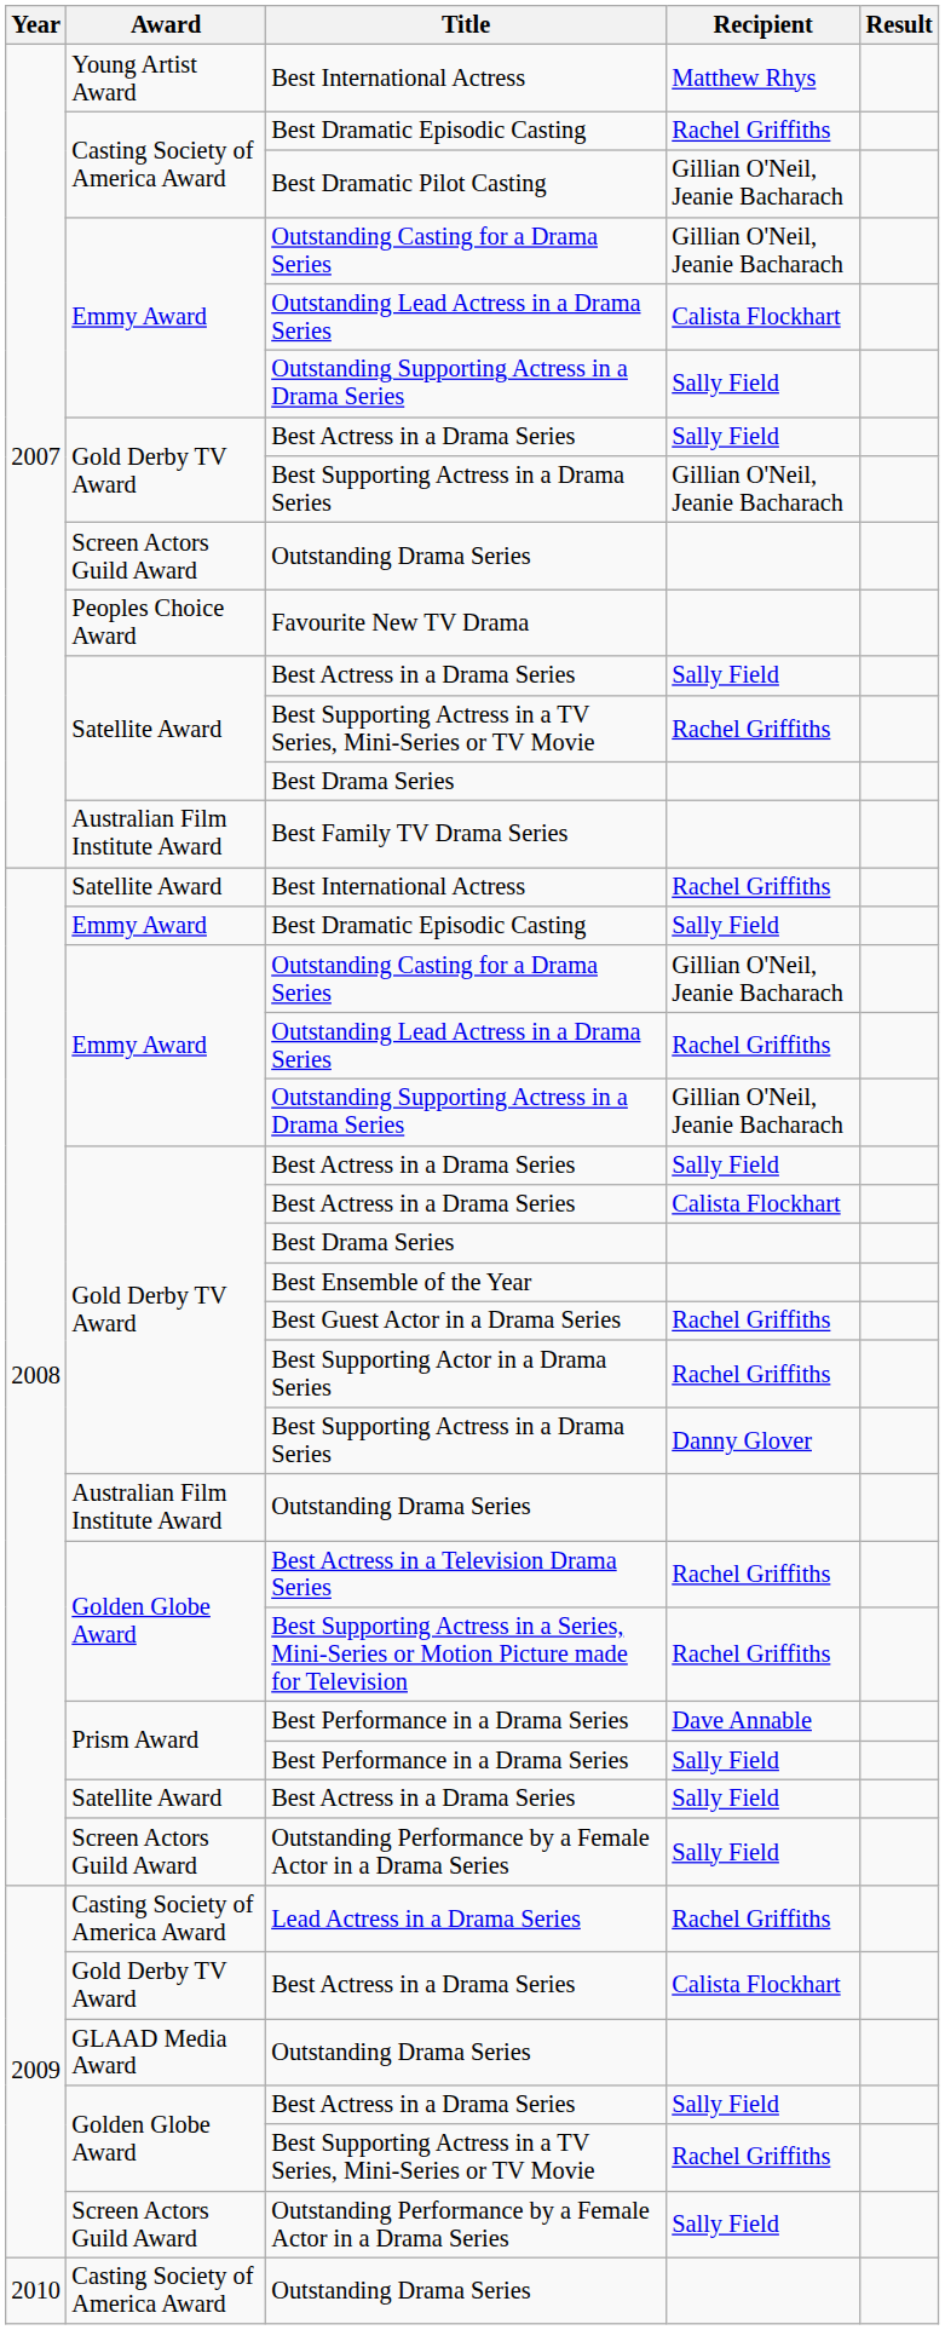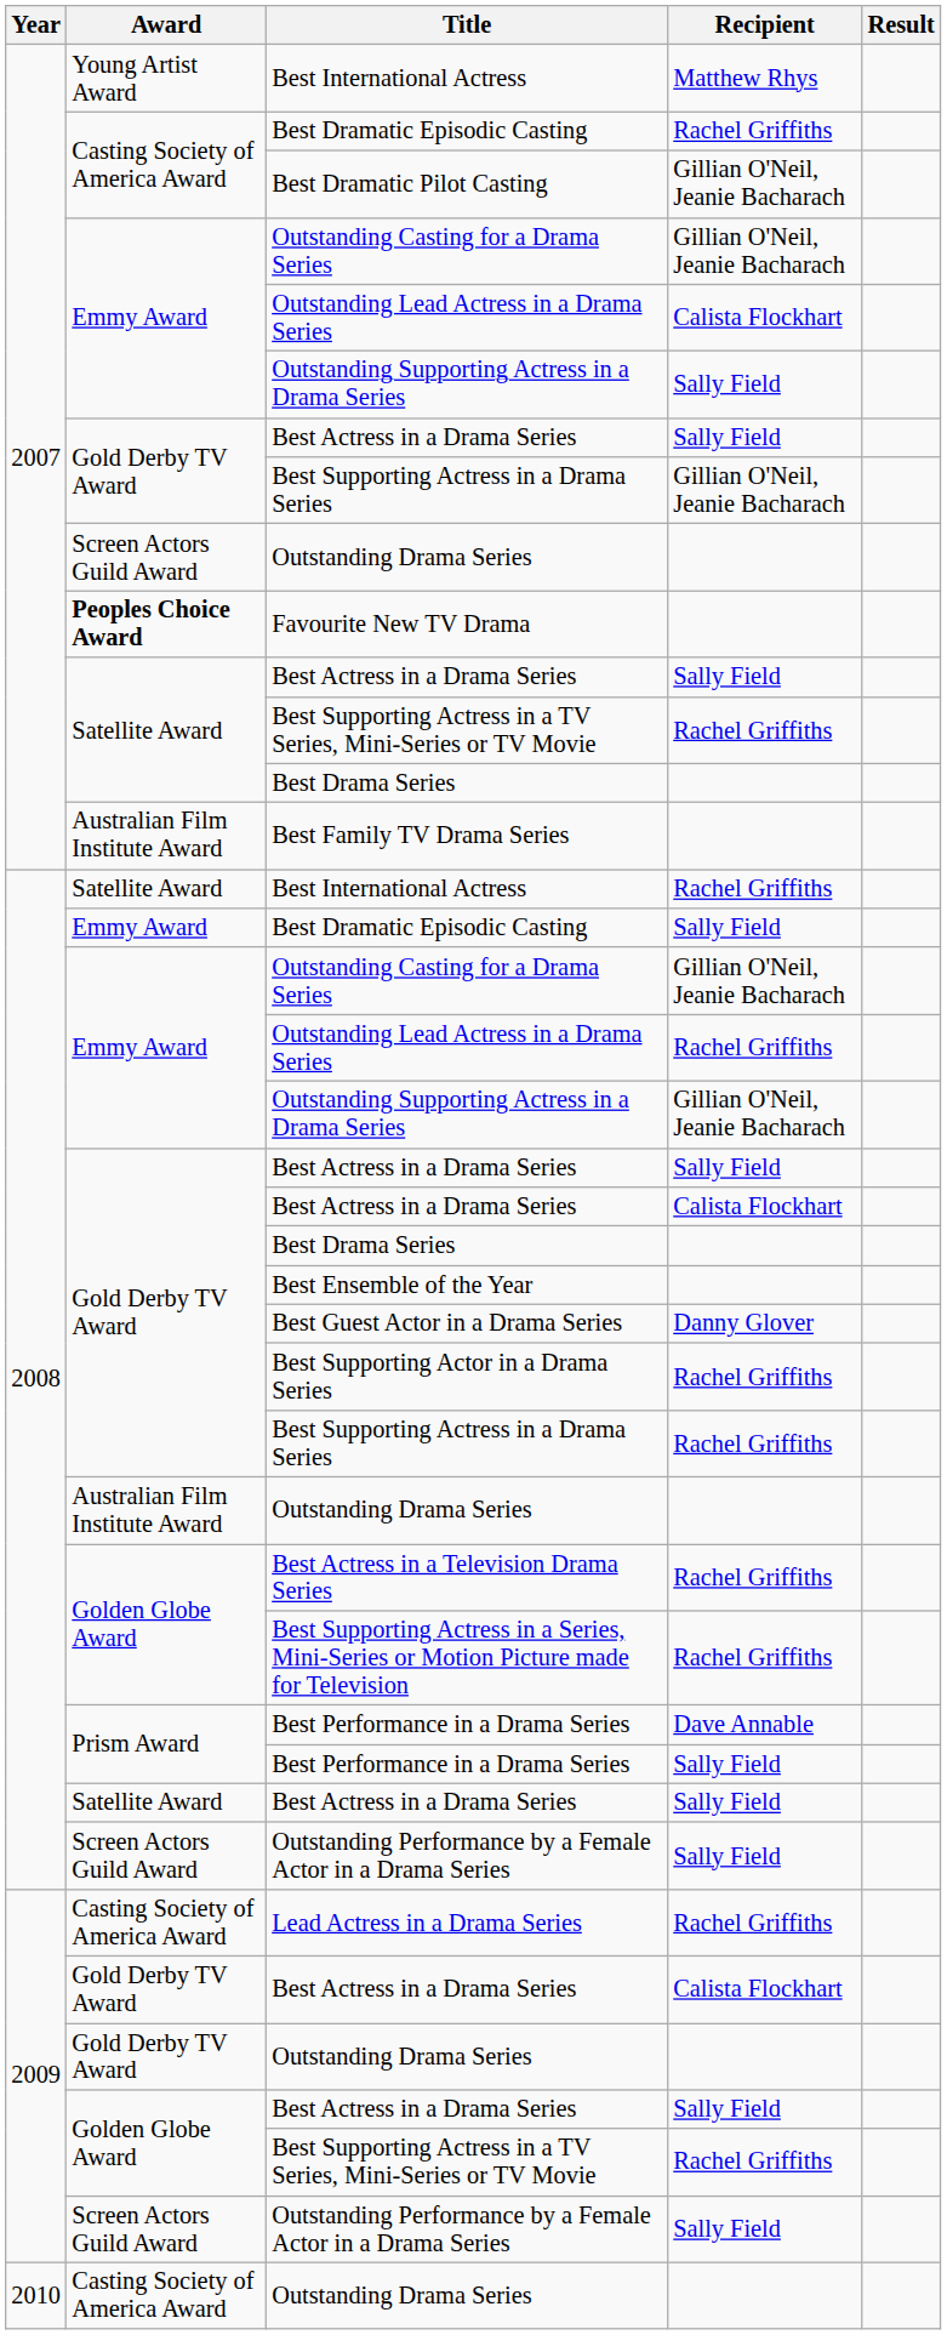Favourite New TV Drama | Award: normal -> bold
Best Guest Actor in a Drama Series | Recipient: Rachel Griffiths -> Danny Glover
2008 / Best Supporting Actress in a Drama Series | Recipient: Danny Glover -> Rachel Griffiths
2009 / Outstanding Drama Series | Award: GLAAD Media Award -> Gold Derby TV Award
